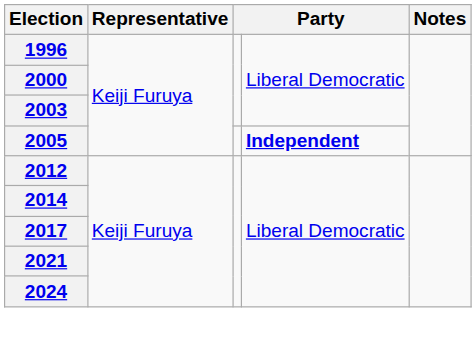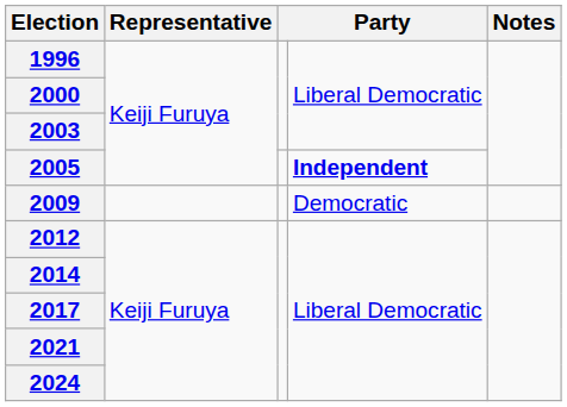+ row: 2009 | Democratic
